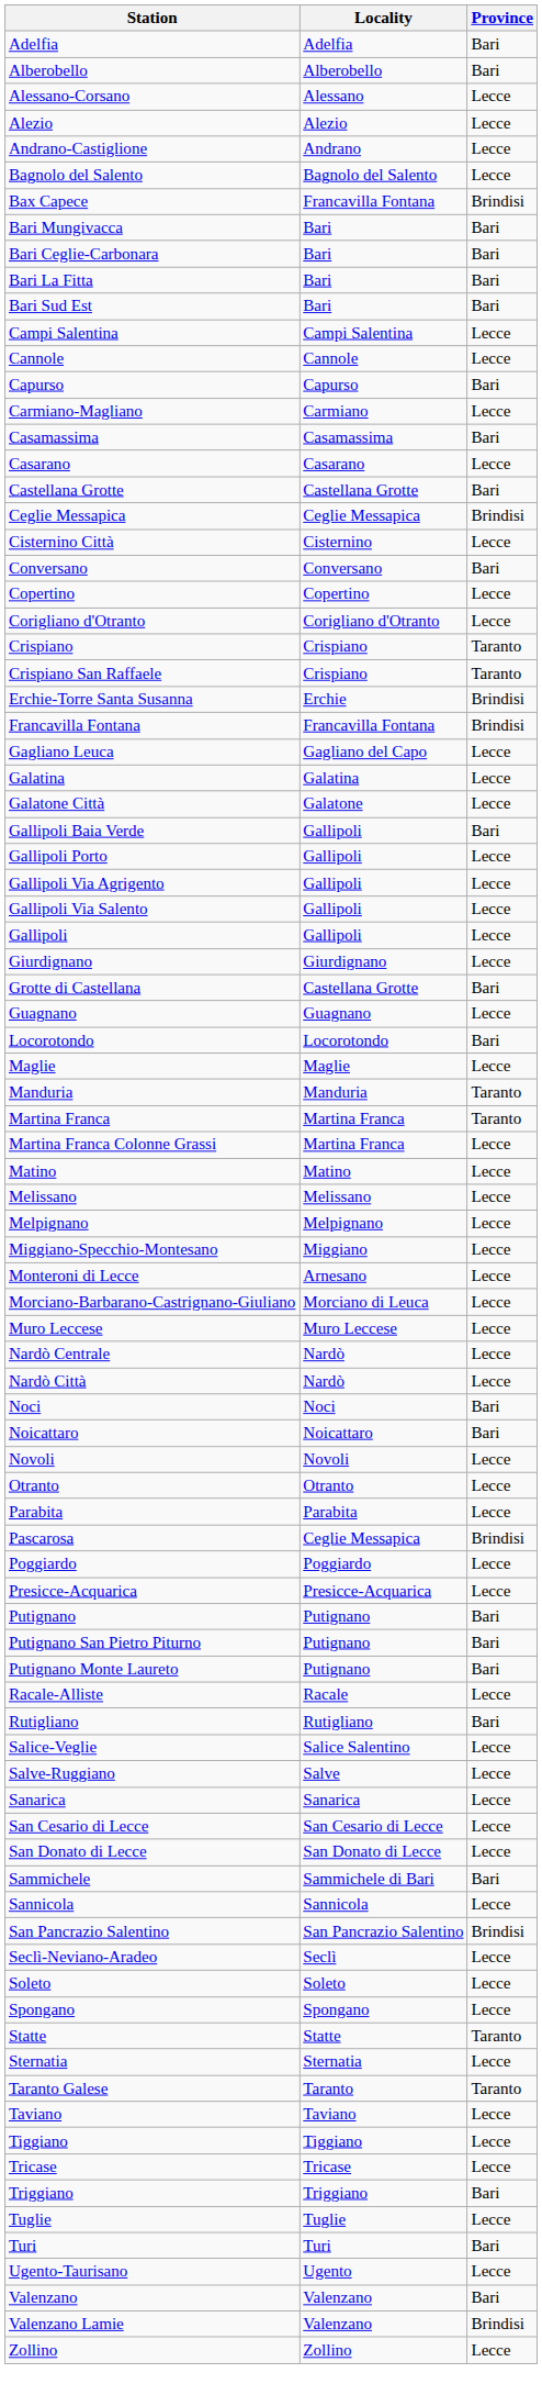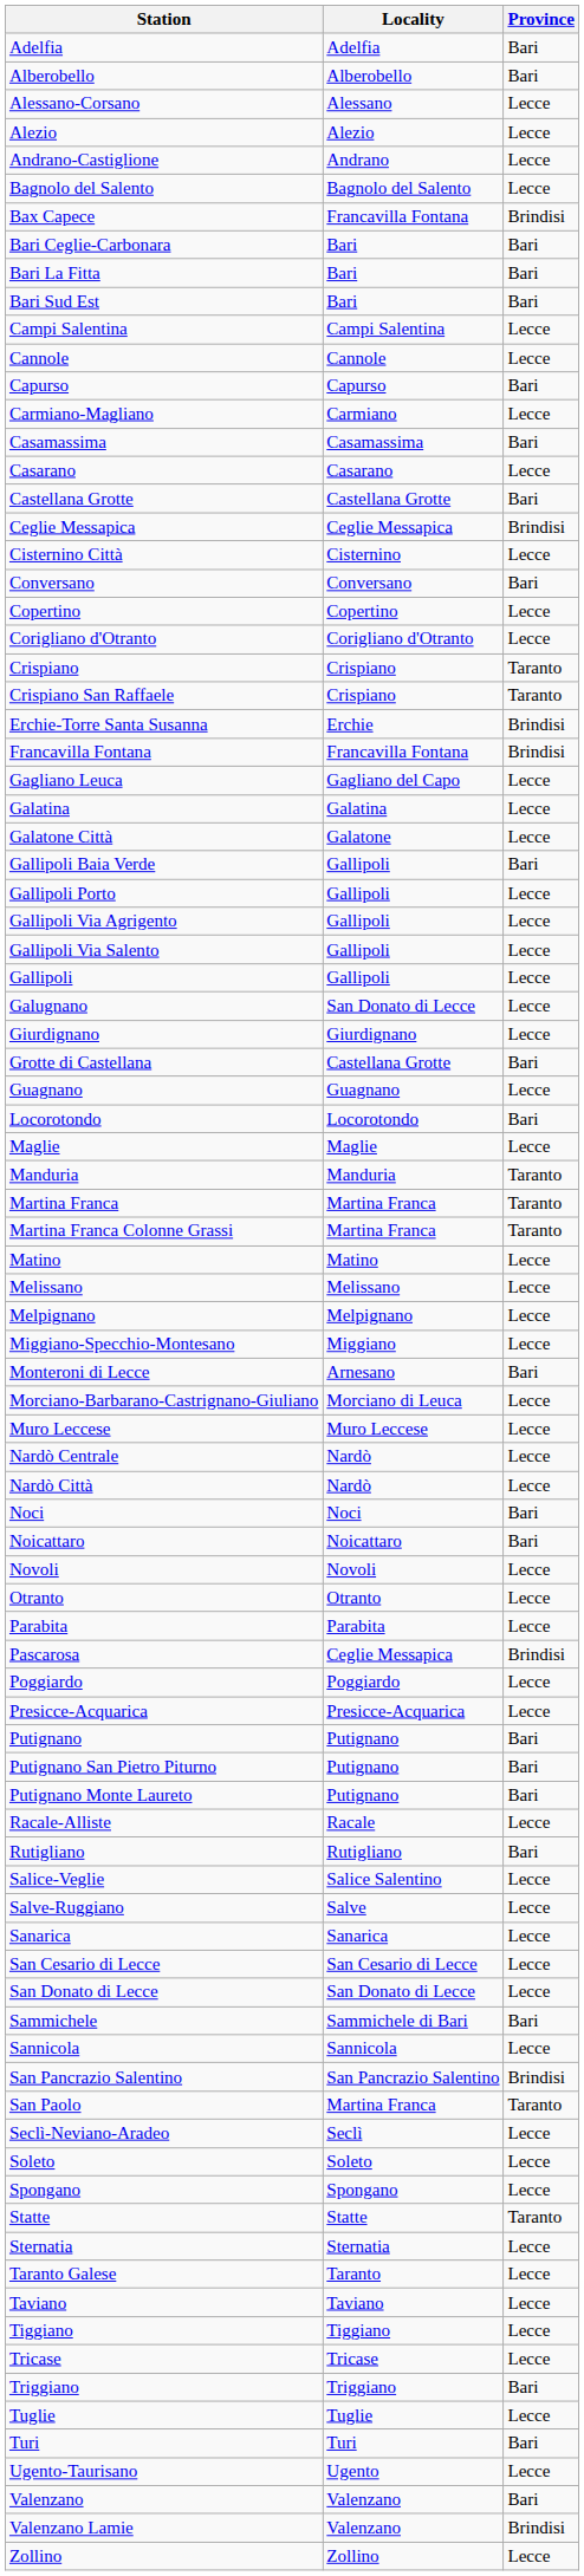- row: Bari Mungivacca | Bari | Bari
+ row: Galugnano | San Donato di Lecce | Lecce
Martina Franca Colonne Grassi | Province: Lecce -> Taranto
Monteroni di Lecce | Province: Lecce -> Bari
+ row: San Paolo | Martina Franca | Taranto
Taranto Galese | Province: Taranto -> Lecce
